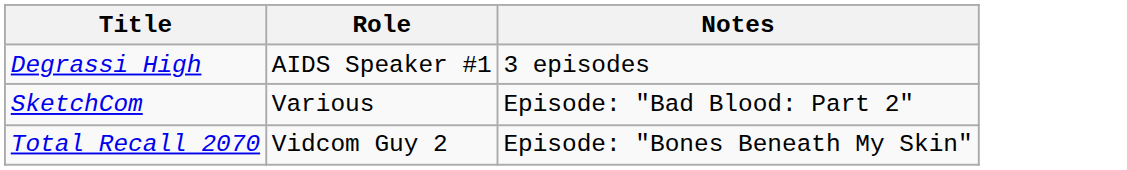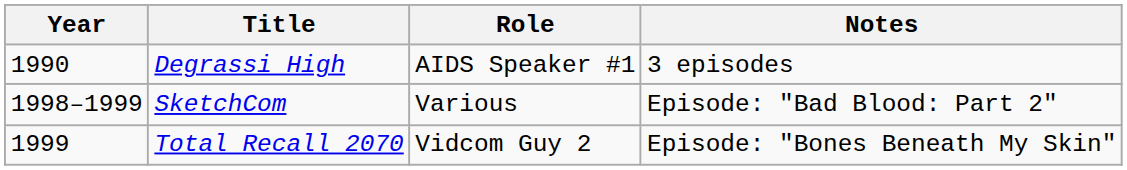+ column: Year | 1990 | 1998–1999 | 1999
